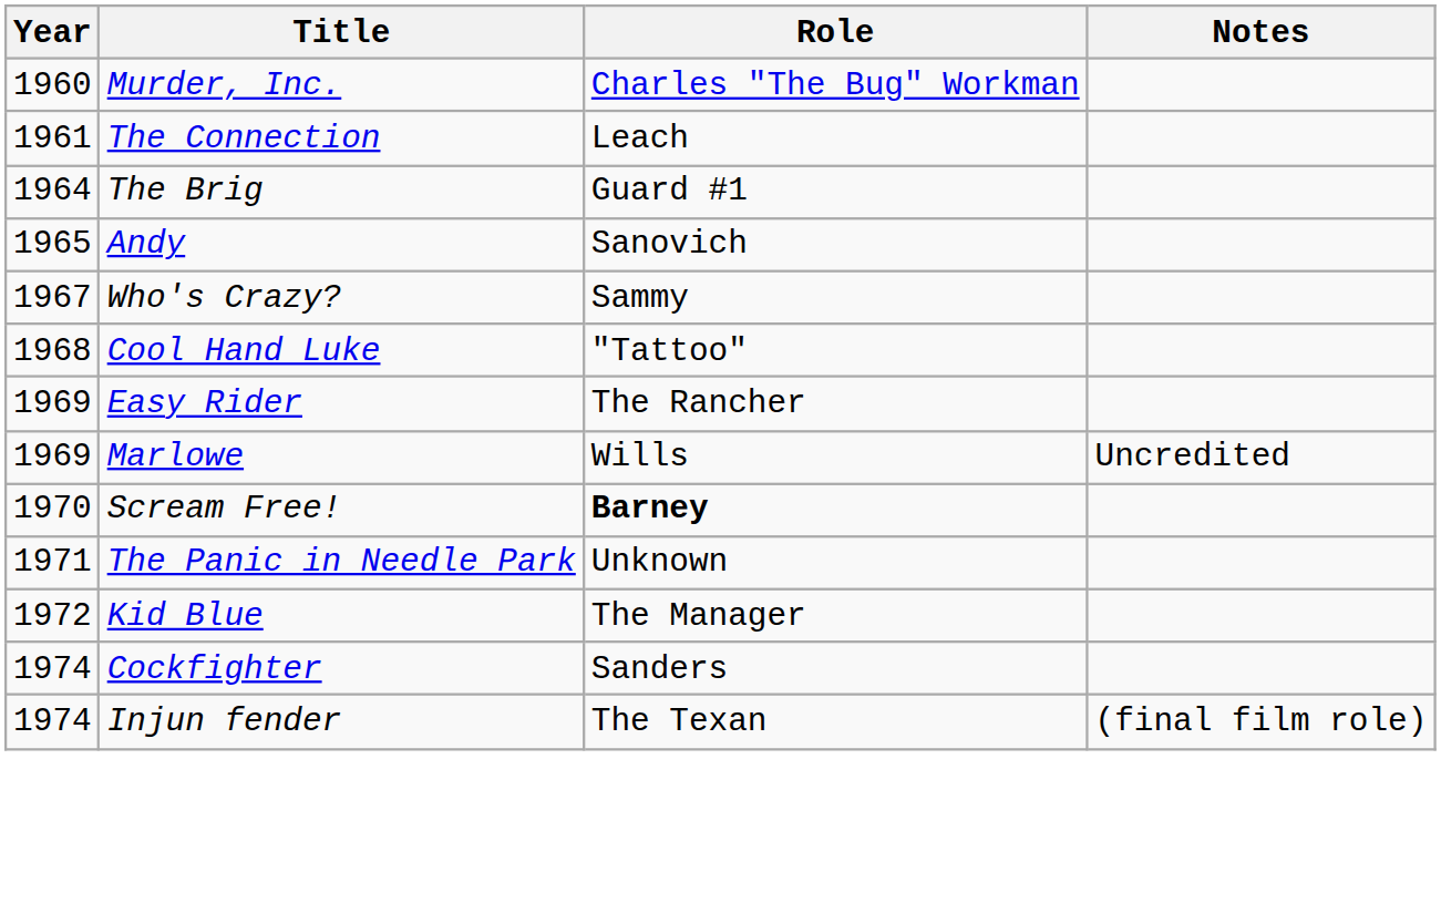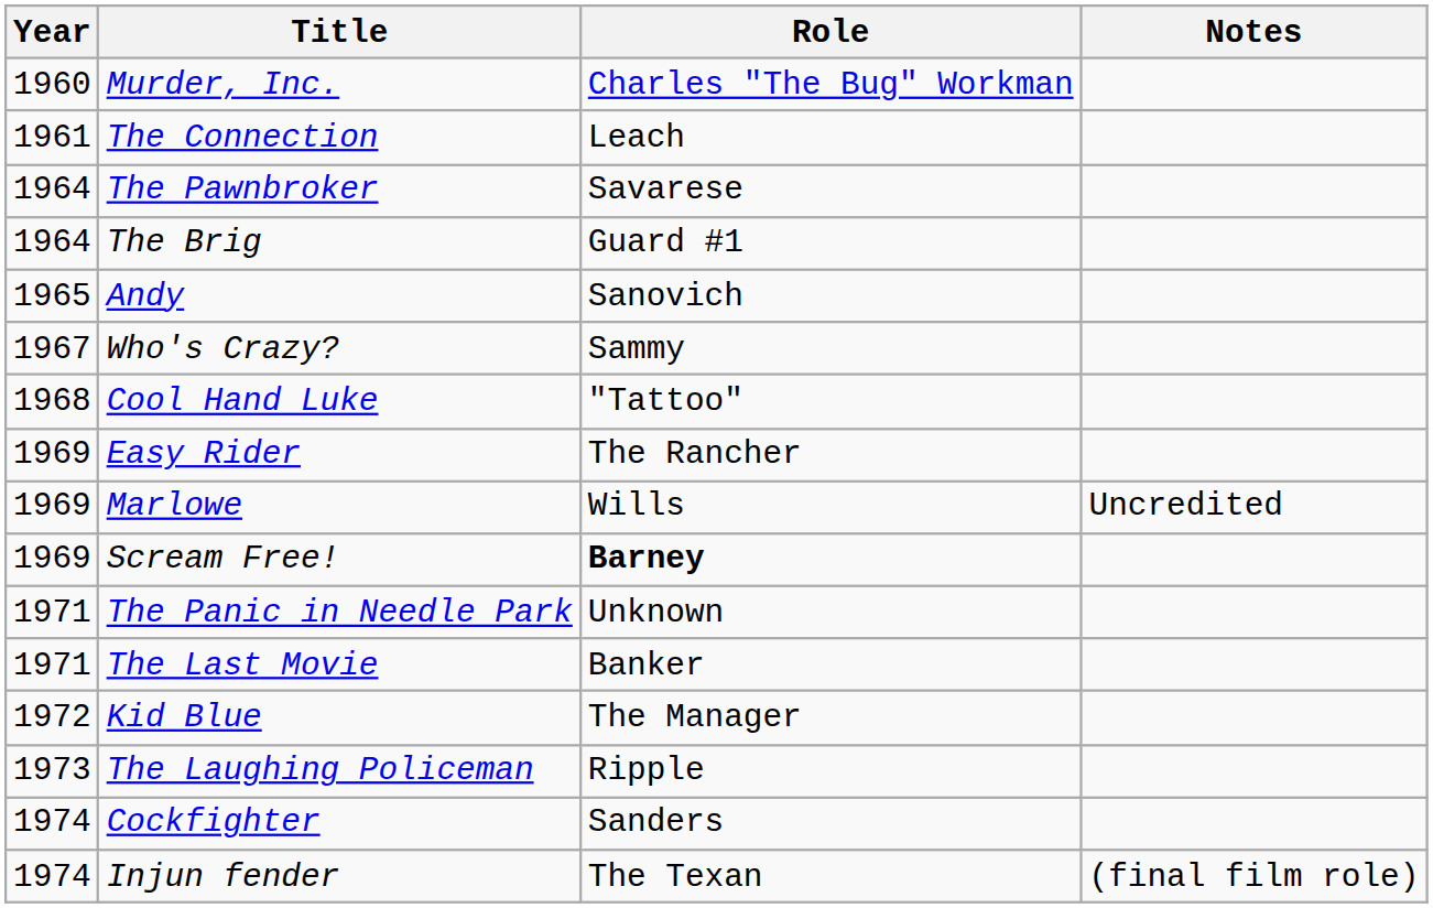+ row: 1964 | The Pawnbroker | Savarese
Scream Free! | Year: 1970 -> 1969
+ row: 1971 | The Last Movie | Banker
+ row: 1973 | The Laughing Policeman | Ripple
